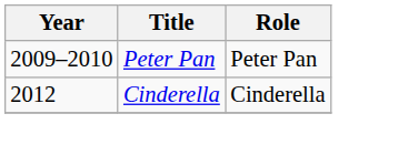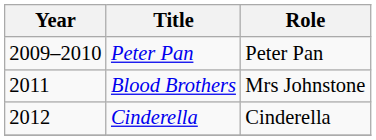+ row: 2011 | Blood Brothers | Mrs Johnstone
